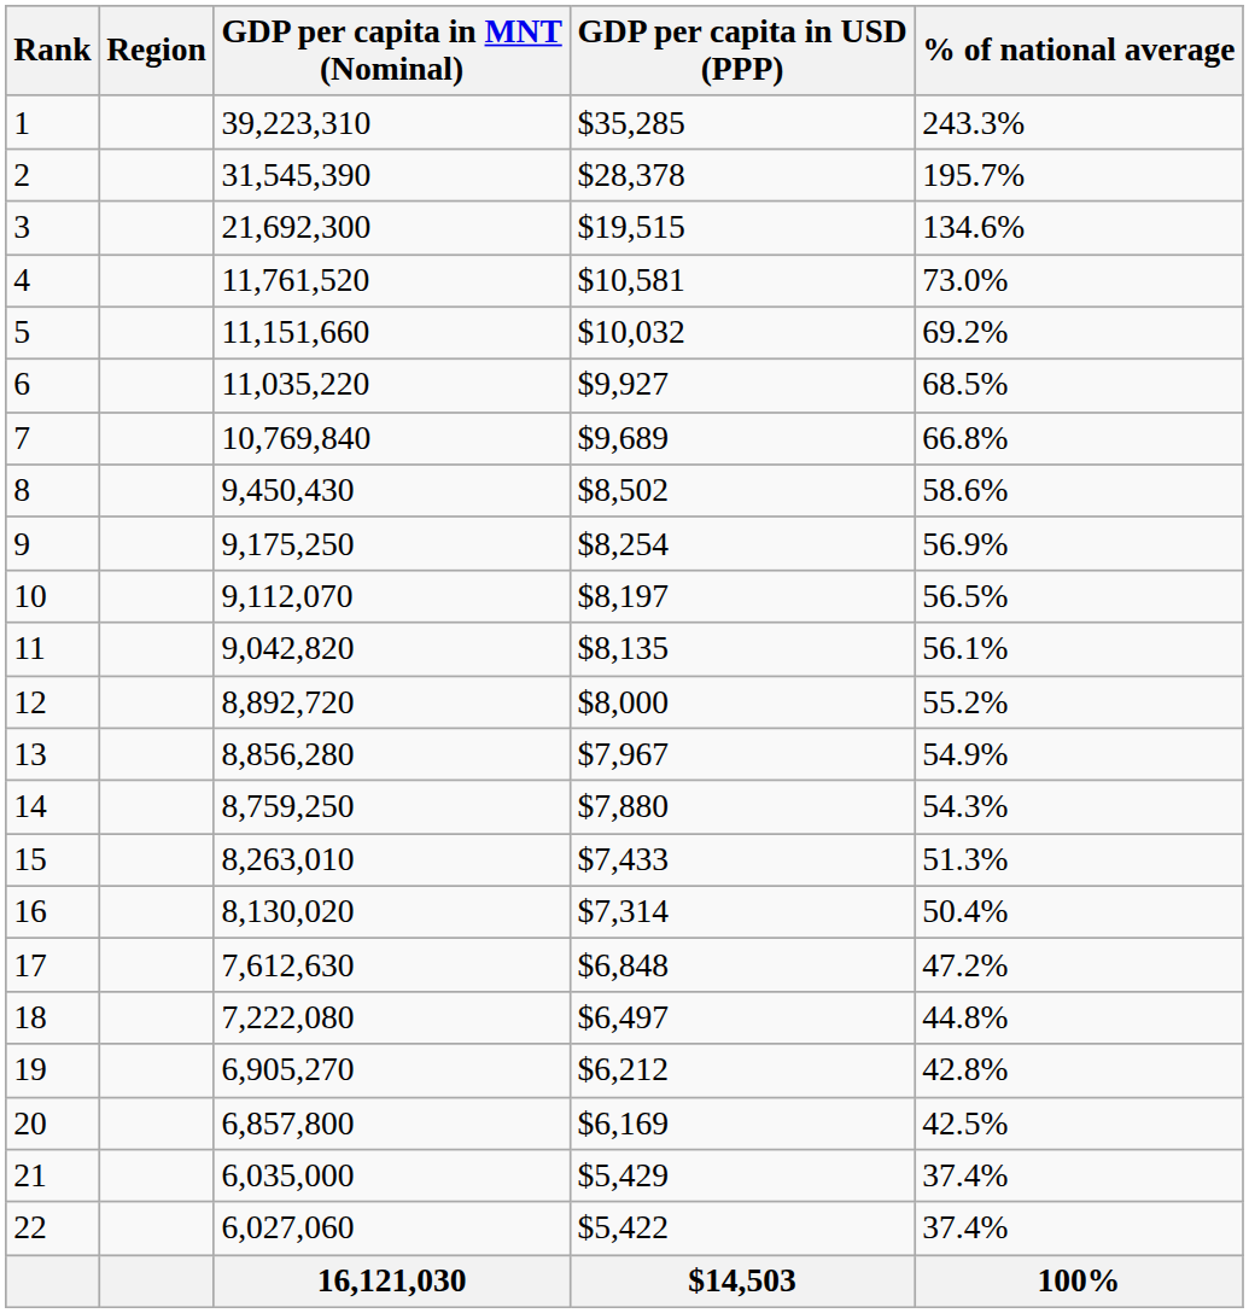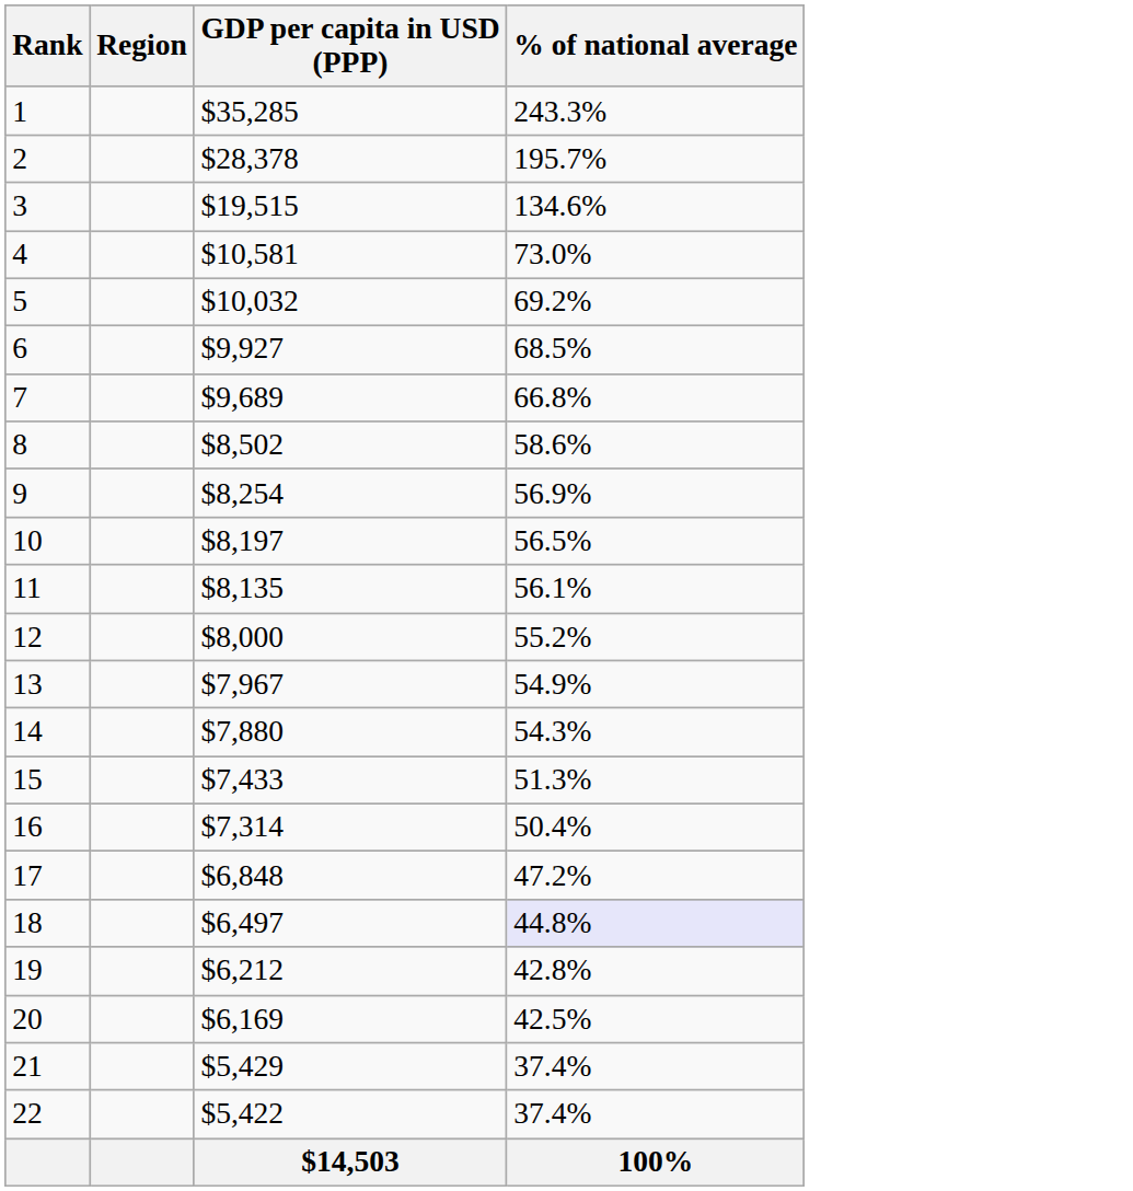- column: GDP per capita in MNT (Nominal) | 39,223,310 | 31,545,390 | 21,692,300 | 11,761,520 | 11,151,660 | 11,035,220 | 10,769,840 | 9,450,430 | 9,175,250 | 9,112,070 | 9,042,820 | 8,892,720 | 8,856,280 | 8,759,250 | 8,263,010 | 8,130,020 | 7,612,630 | 7,222,080 | 6,905,270 | 6,857,800 | 6,035,000 | 6,027,060 | 16,121,030
18 | % of national average: no background -> lavender background
